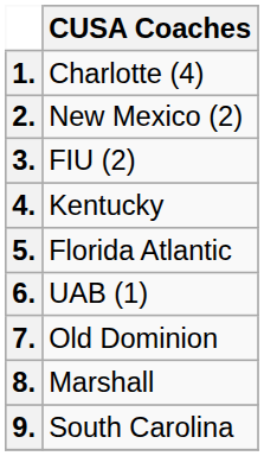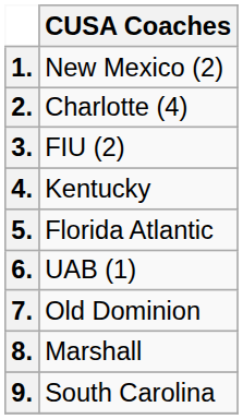1. | CUSA Coaches: Charlotte (4) -> New Mexico (2)
2. | CUSA Coaches: New Mexico (2) -> Charlotte (4)
